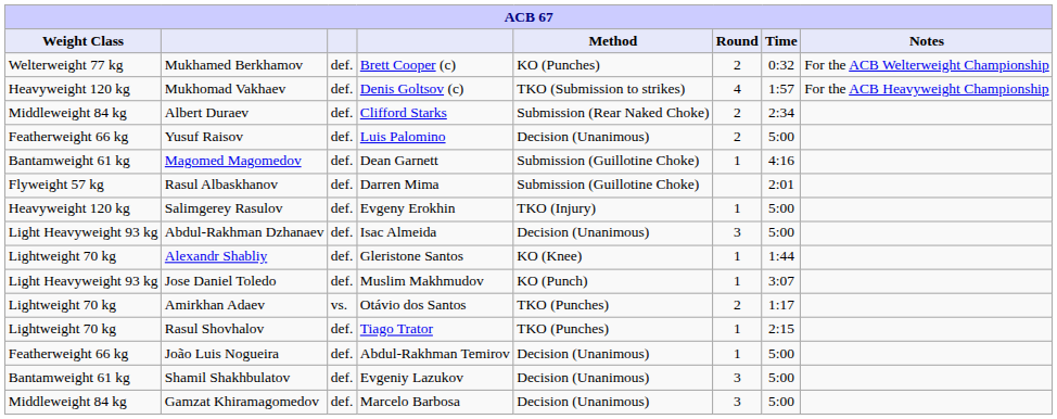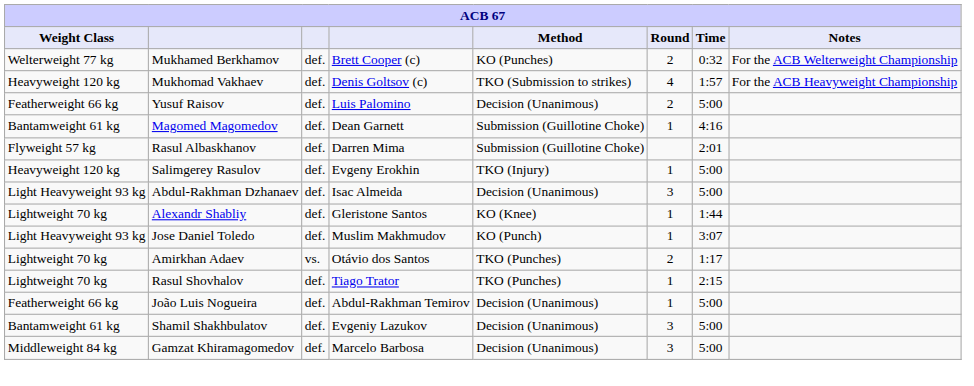- row: Middleweight 84 kg | Albert Duraev | def. | Clifford Starks | Submission (Rear Naked Choke) | 2 | 2:34
